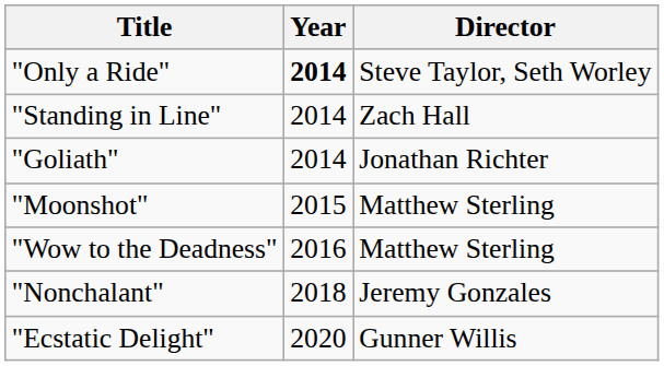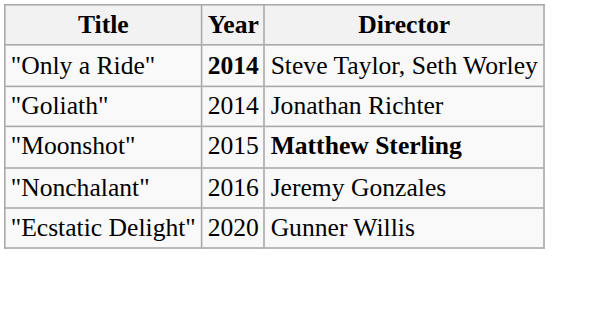- row: "Standing in Line" | 2014 | Zach Hall
"Moonshot" | Director: normal -> bold
- row: "Wow to the Deadness" | 2016 | Matthew Sterling
"Nonchalant" | Year: 2018 -> 2016
